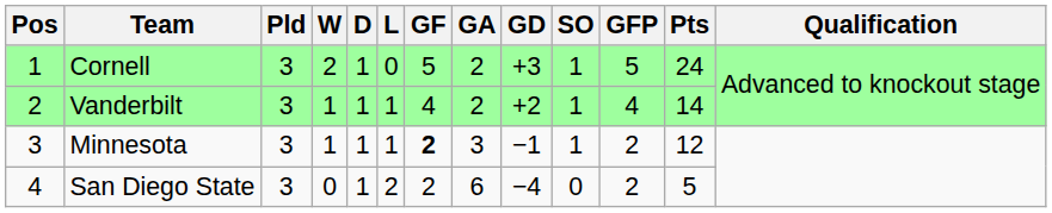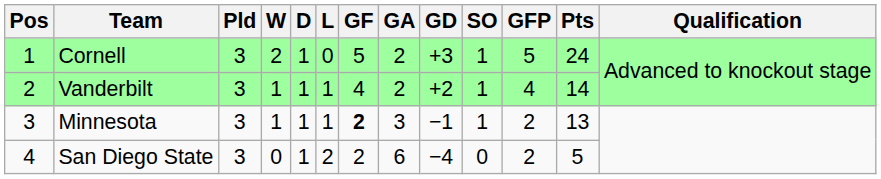Minnesota | Pts: 12 -> 13
